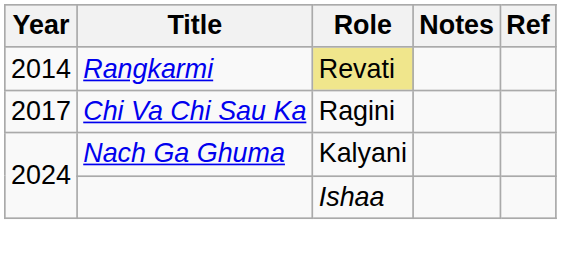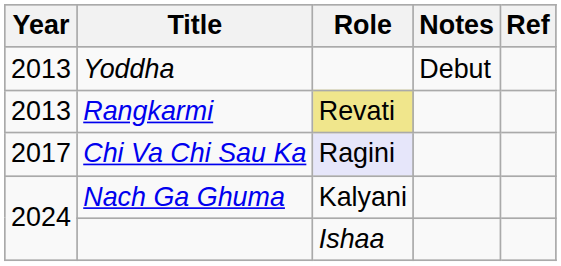+ row: 2013 | Yoddha | Debut
Rangkarmi | Year: 2014 -> 2013
Chi Va Chi Sau Ka | Role: no background -> lavender background
